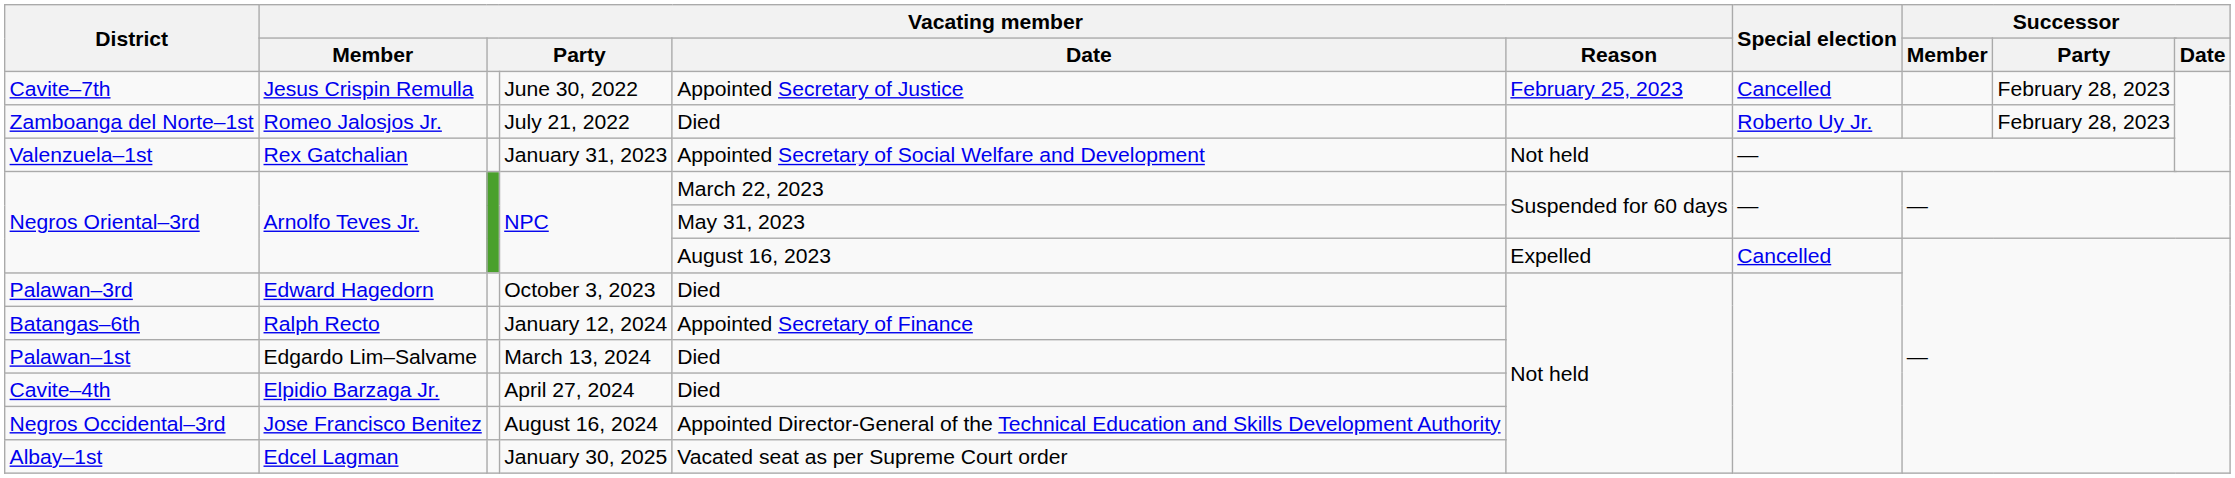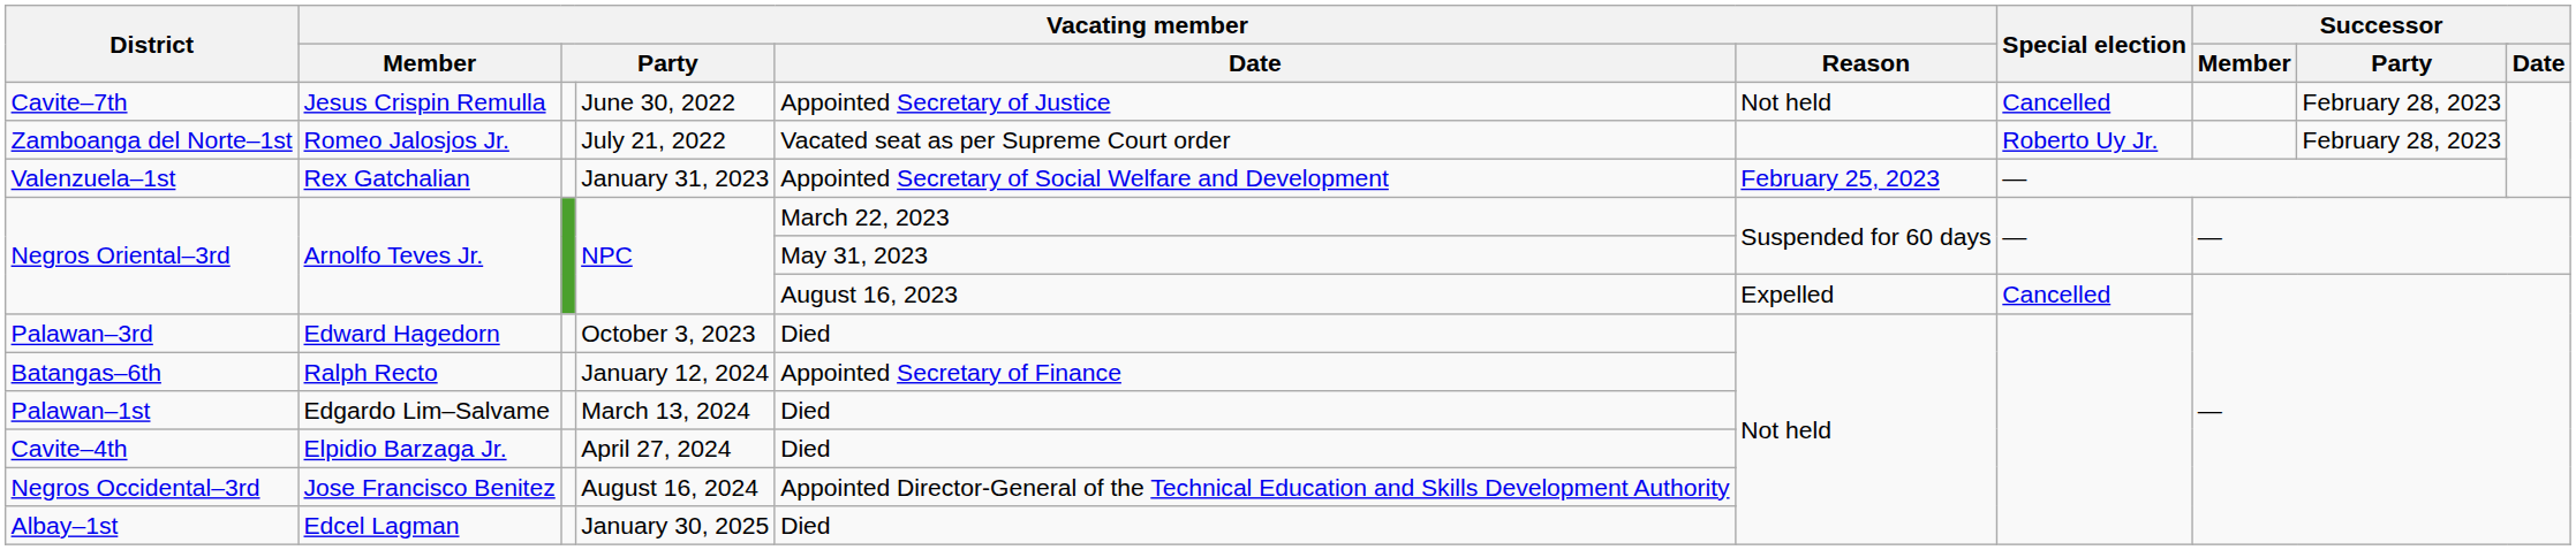Cavite–7th | Vacating member / Reason: February 25, 2023 -> Not held
Zamboanga del Norte–1st | Vacating member / Date: Died -> Vacated seat as per Supreme Court order
Valenzuela–1st | Vacating member / Reason: Not held -> February 25, 2023
Albay–1st | Vacating member / Date: Vacated seat as per Supreme Court order -> Died
